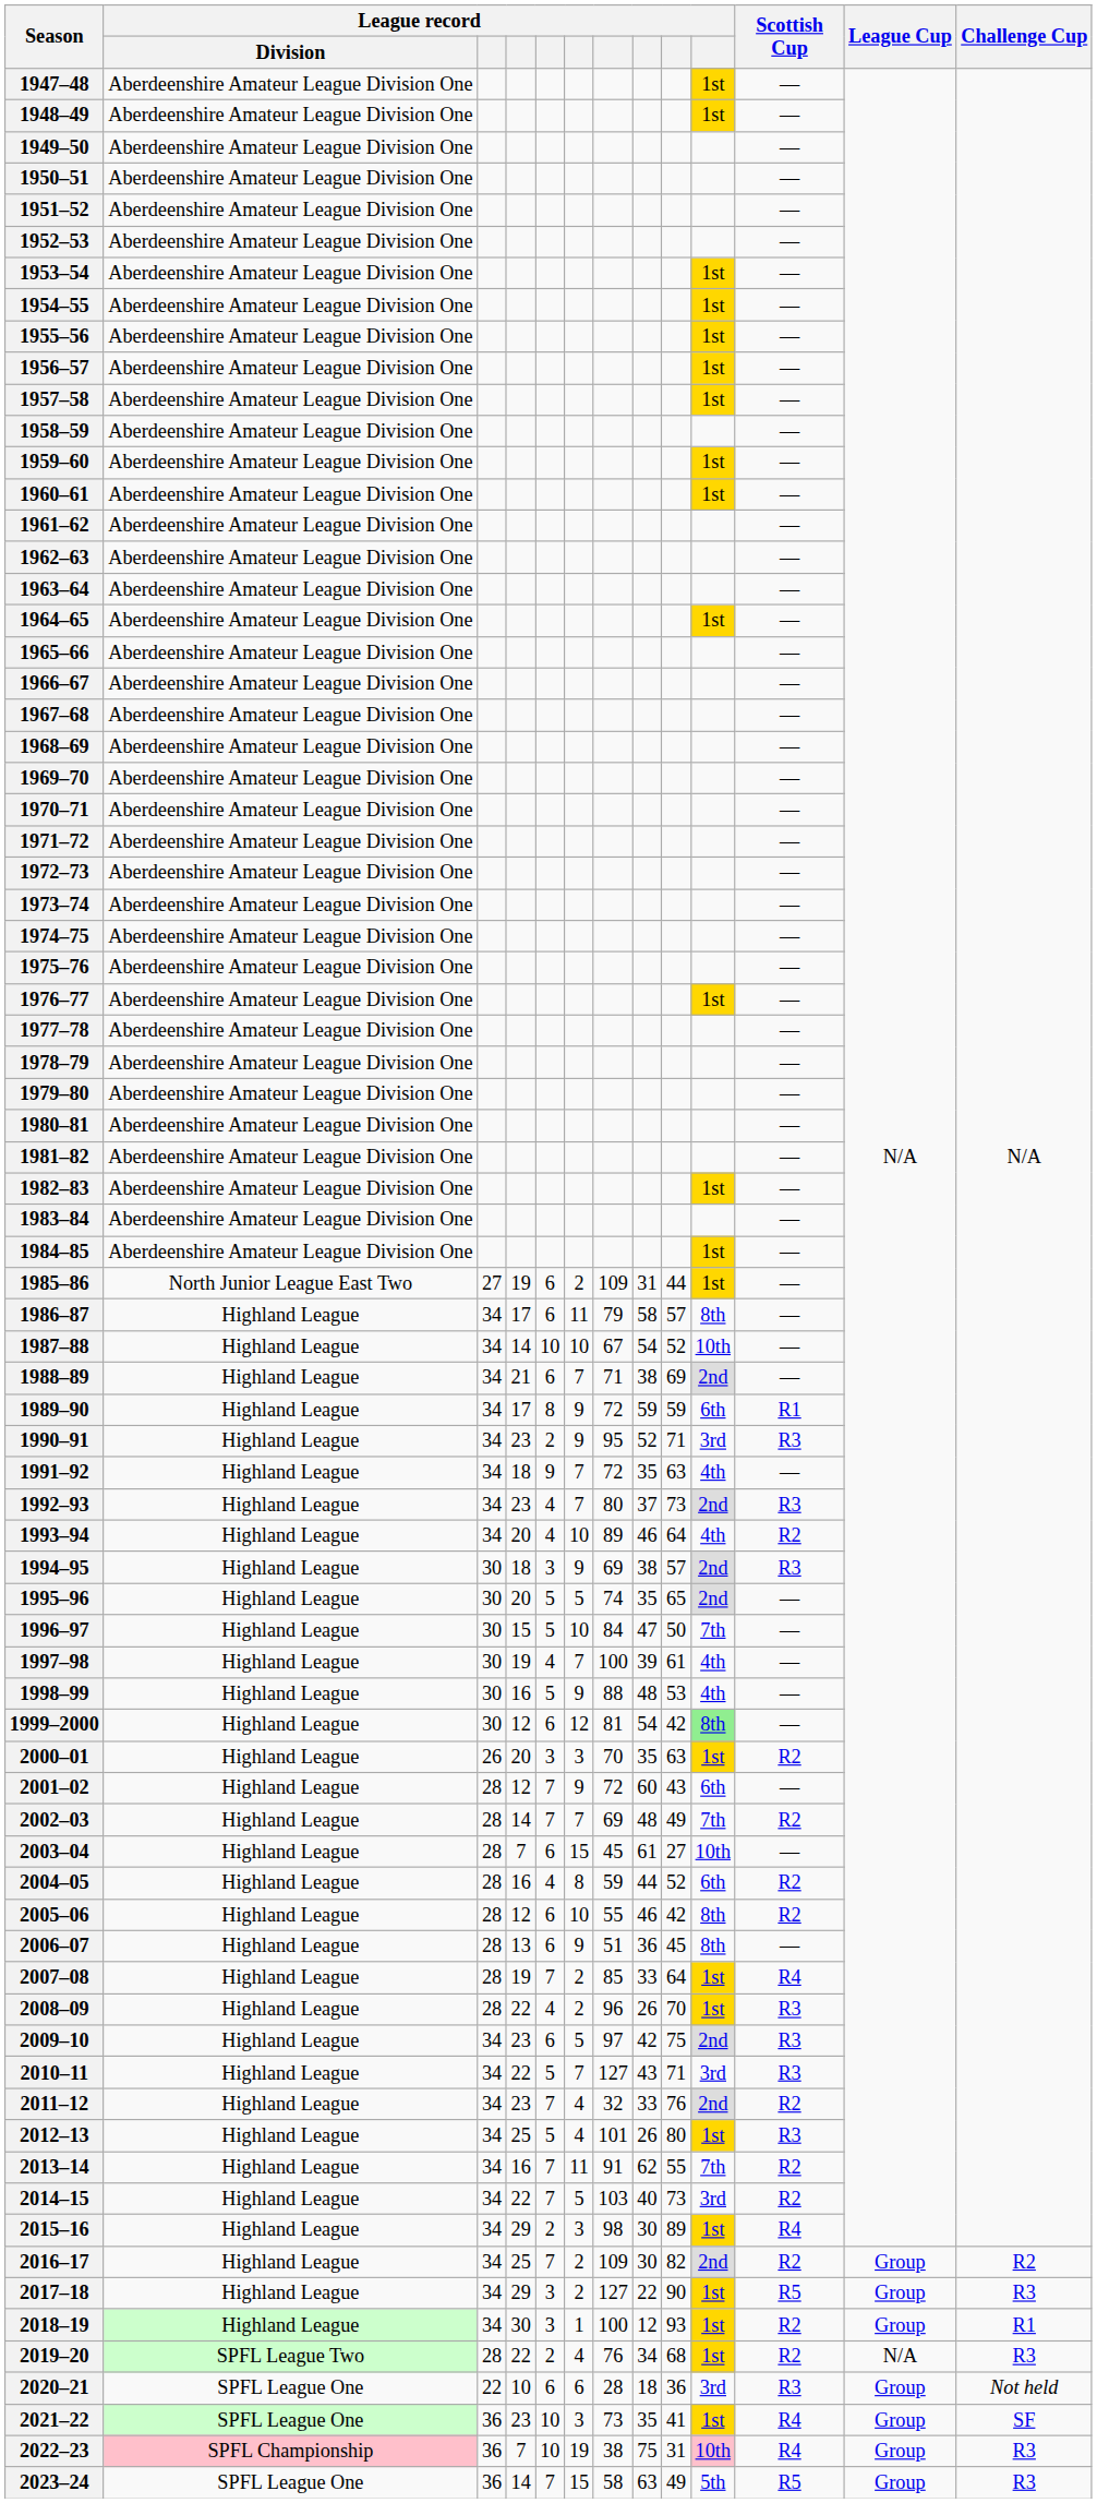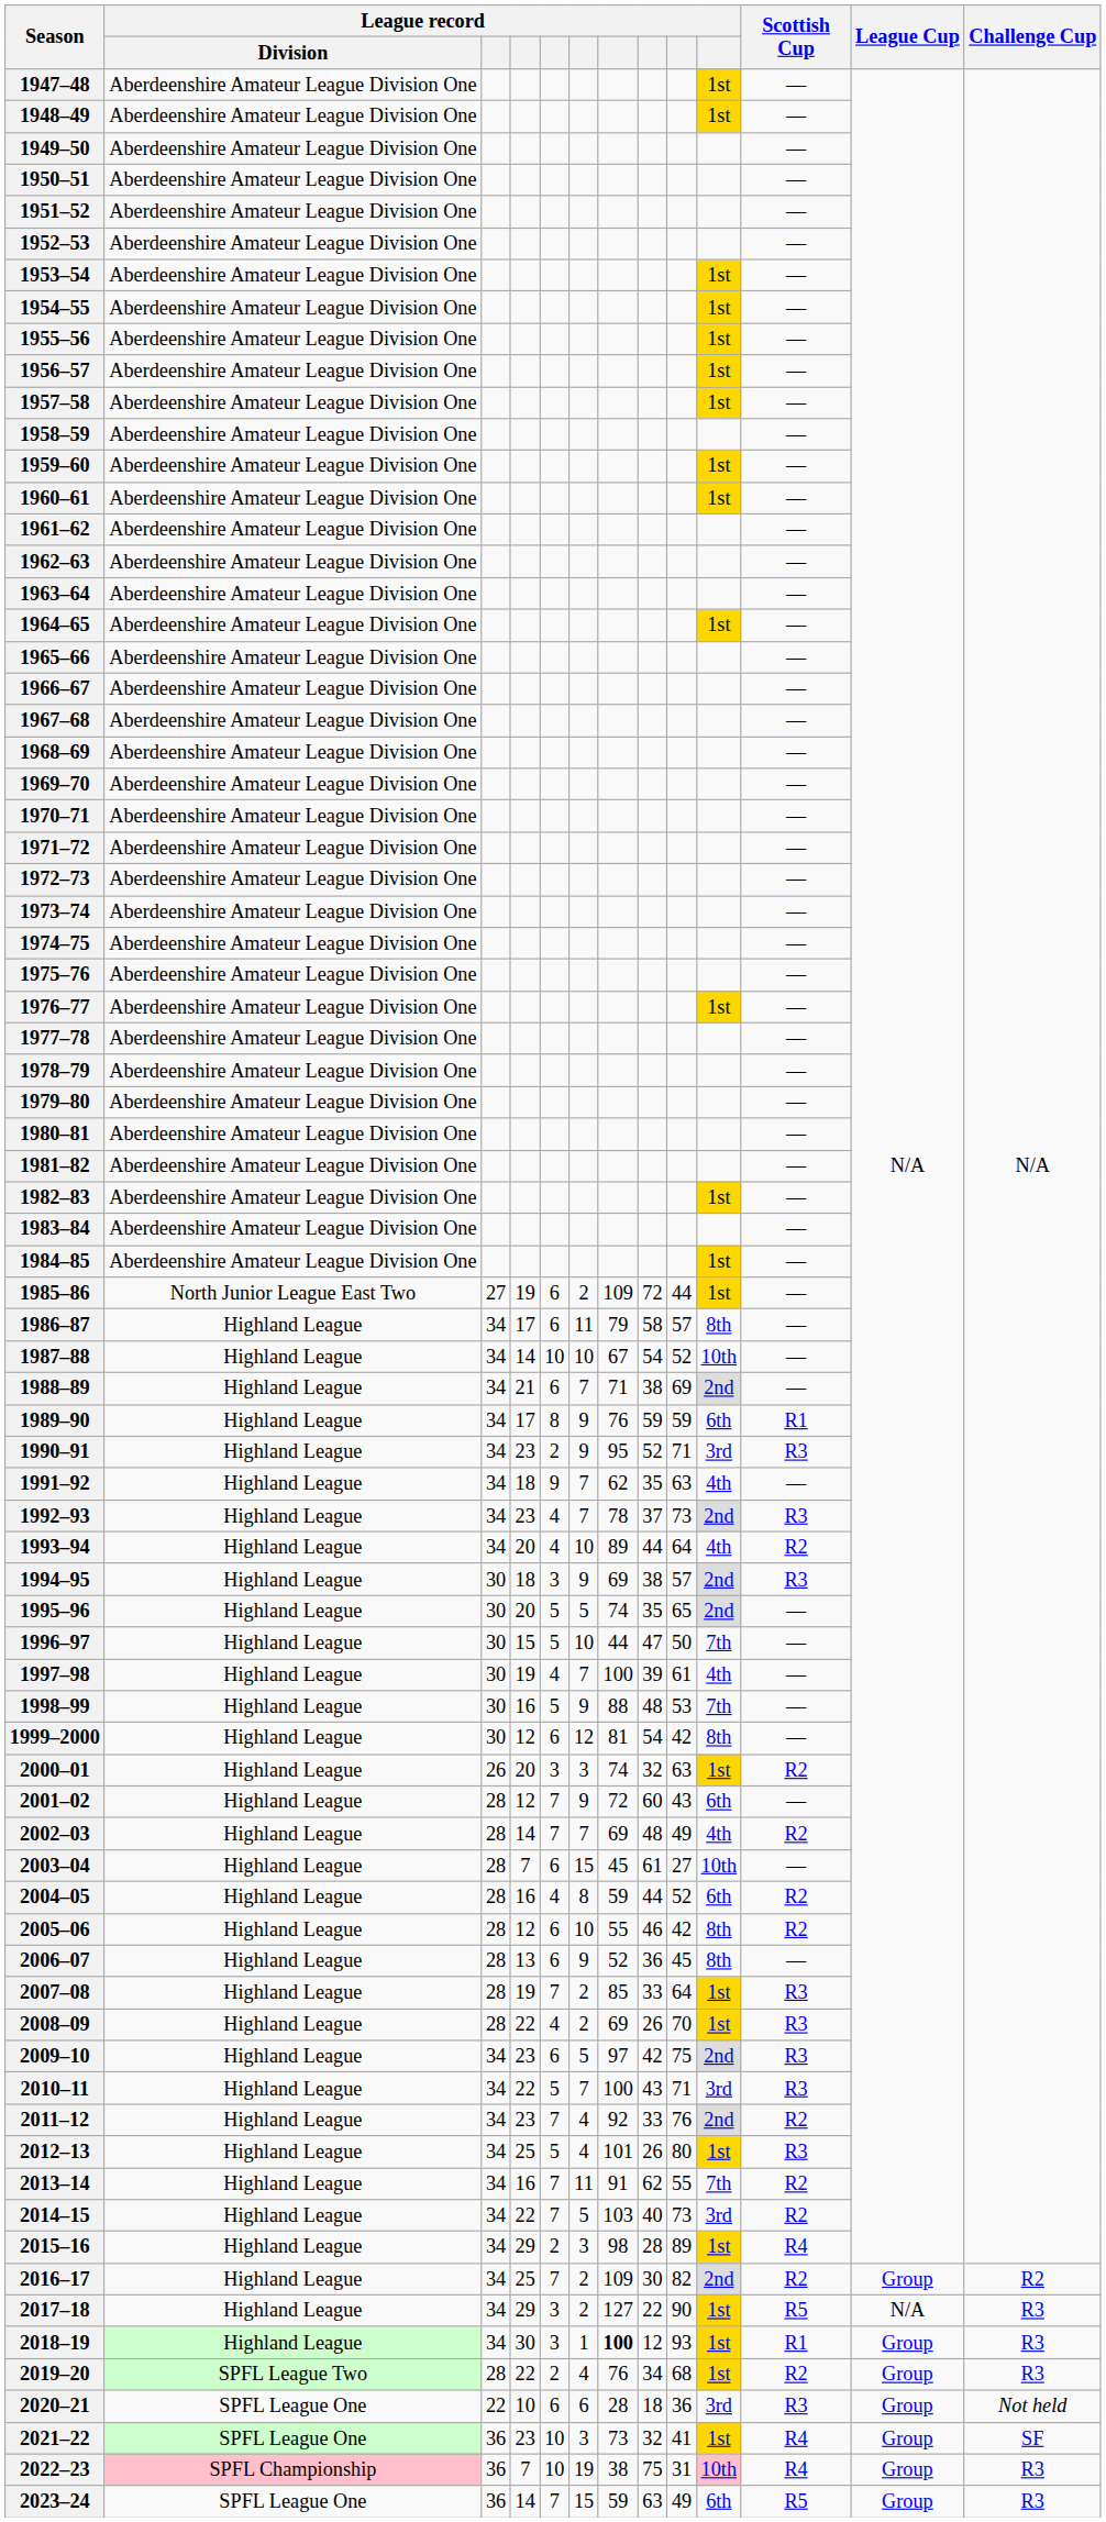1985–86 | column 8: 31 -> 72
1989–90 | column 7: 72 -> 76
1991–92 | column 7: 72 -> 62
1992–93 | column 7: 80 -> 78
1993–94 | column 8: 46 -> 44
1996–97 | column 7: 84 -> 44
1998–99 | column 10: 4th -> 7th
1999–2000 | column 10: lightgreen background -> no background
2000–01 | column 7: 70 -> 74
2000–01 | column 8: 35 -> 32
2002–03 | column 10: 7th -> 4th
2006–07 | column 7: 51 -> 52
2007–08 | Scottish Cup: R4 -> R3
2008–09 | column 7: 96 -> 69
2010–11 | column 7: 127 -> 100
2011–12 | column 7: 32 -> 92
2015–16 | column 8: 30 -> 28
2017–18 | League Cup: Group -> N/A
2018–19 | column 7: normal -> bold
2018–19 | Scottish Cup: R2 -> R1
2018–19 | Challenge Cup: R1 -> R3
2019–20 | League Cup: N/A -> Group
2021–22 | column 8: 35 -> 32
2023–24 | column 7: 58 -> 59
2023–24 | column 10: 5th -> 6th
